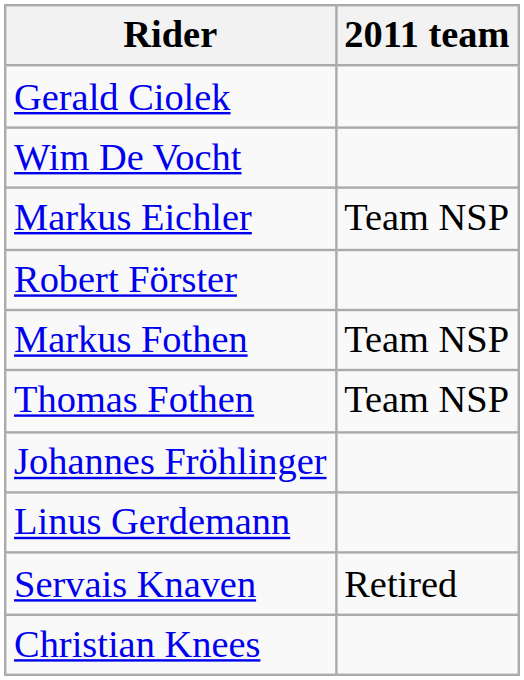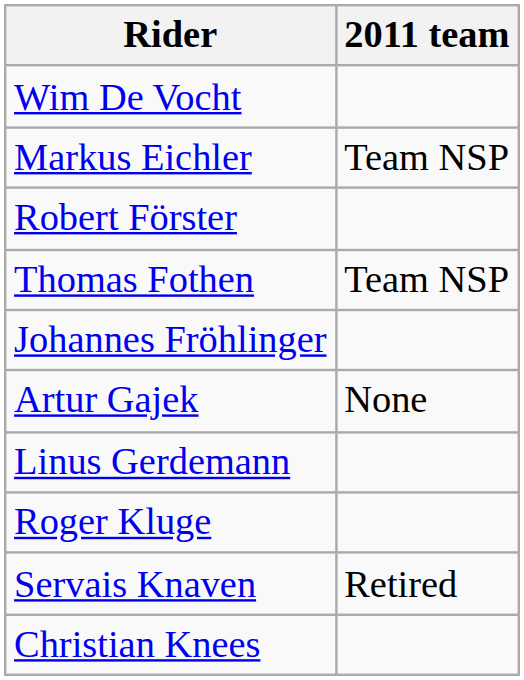- row: Gerald Ciolek
- row: Markus Fothen | Team NSP
+ row: Artur Gajek | None
+ row: Roger Kluge
